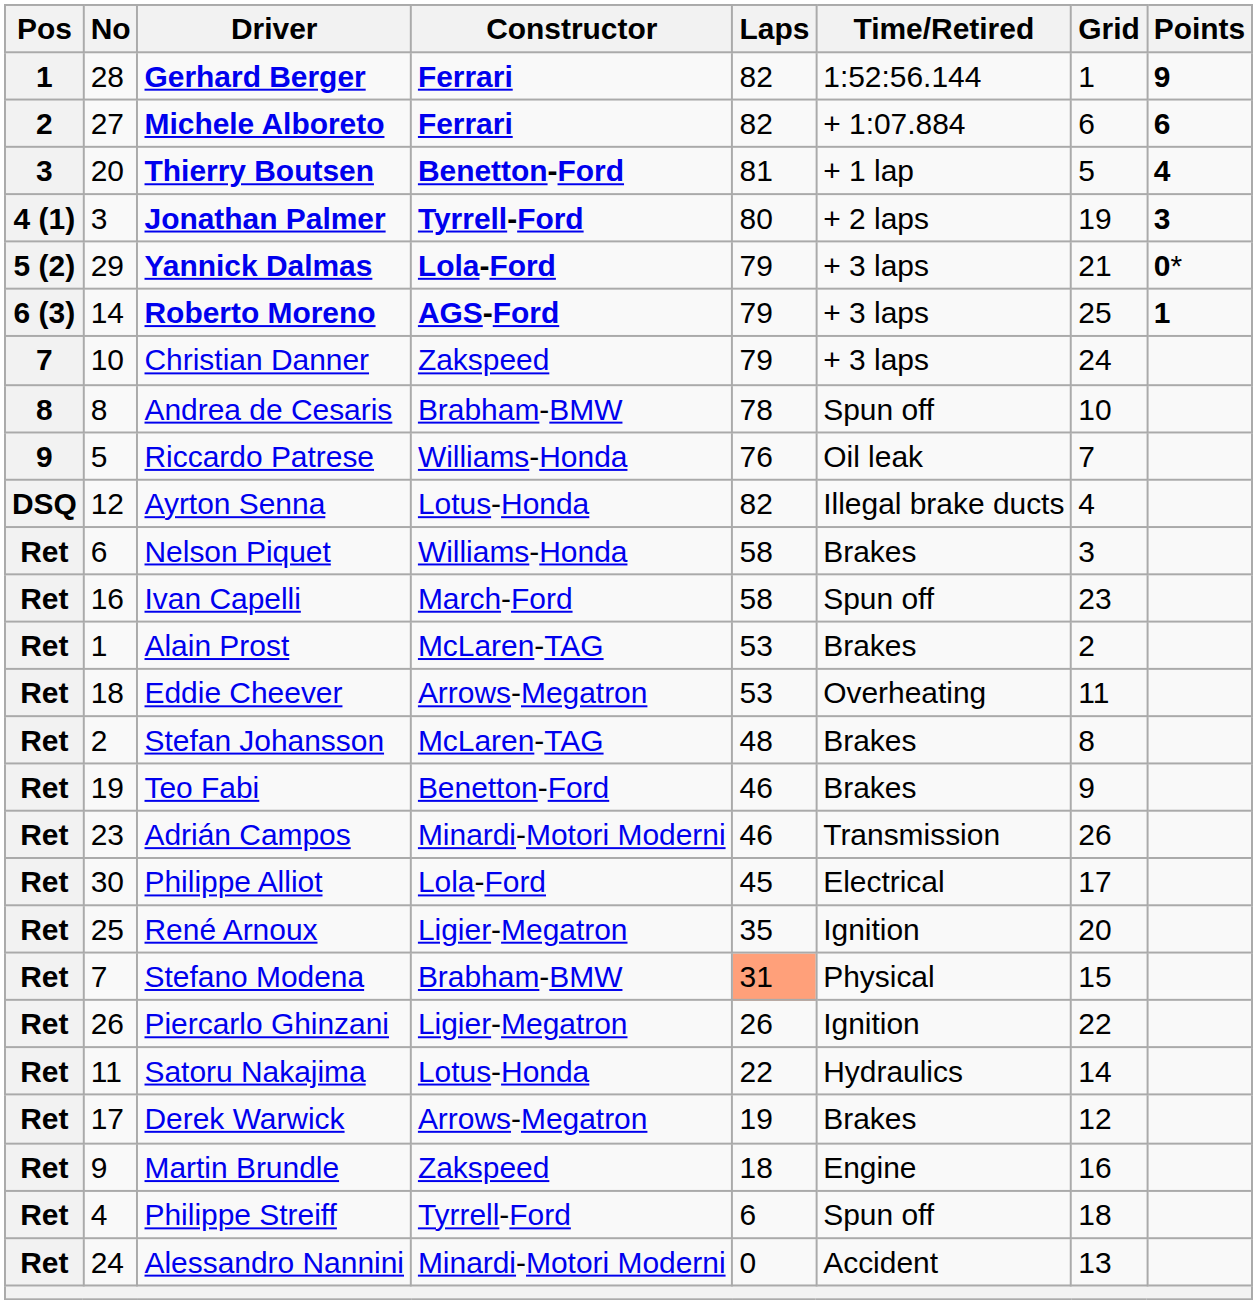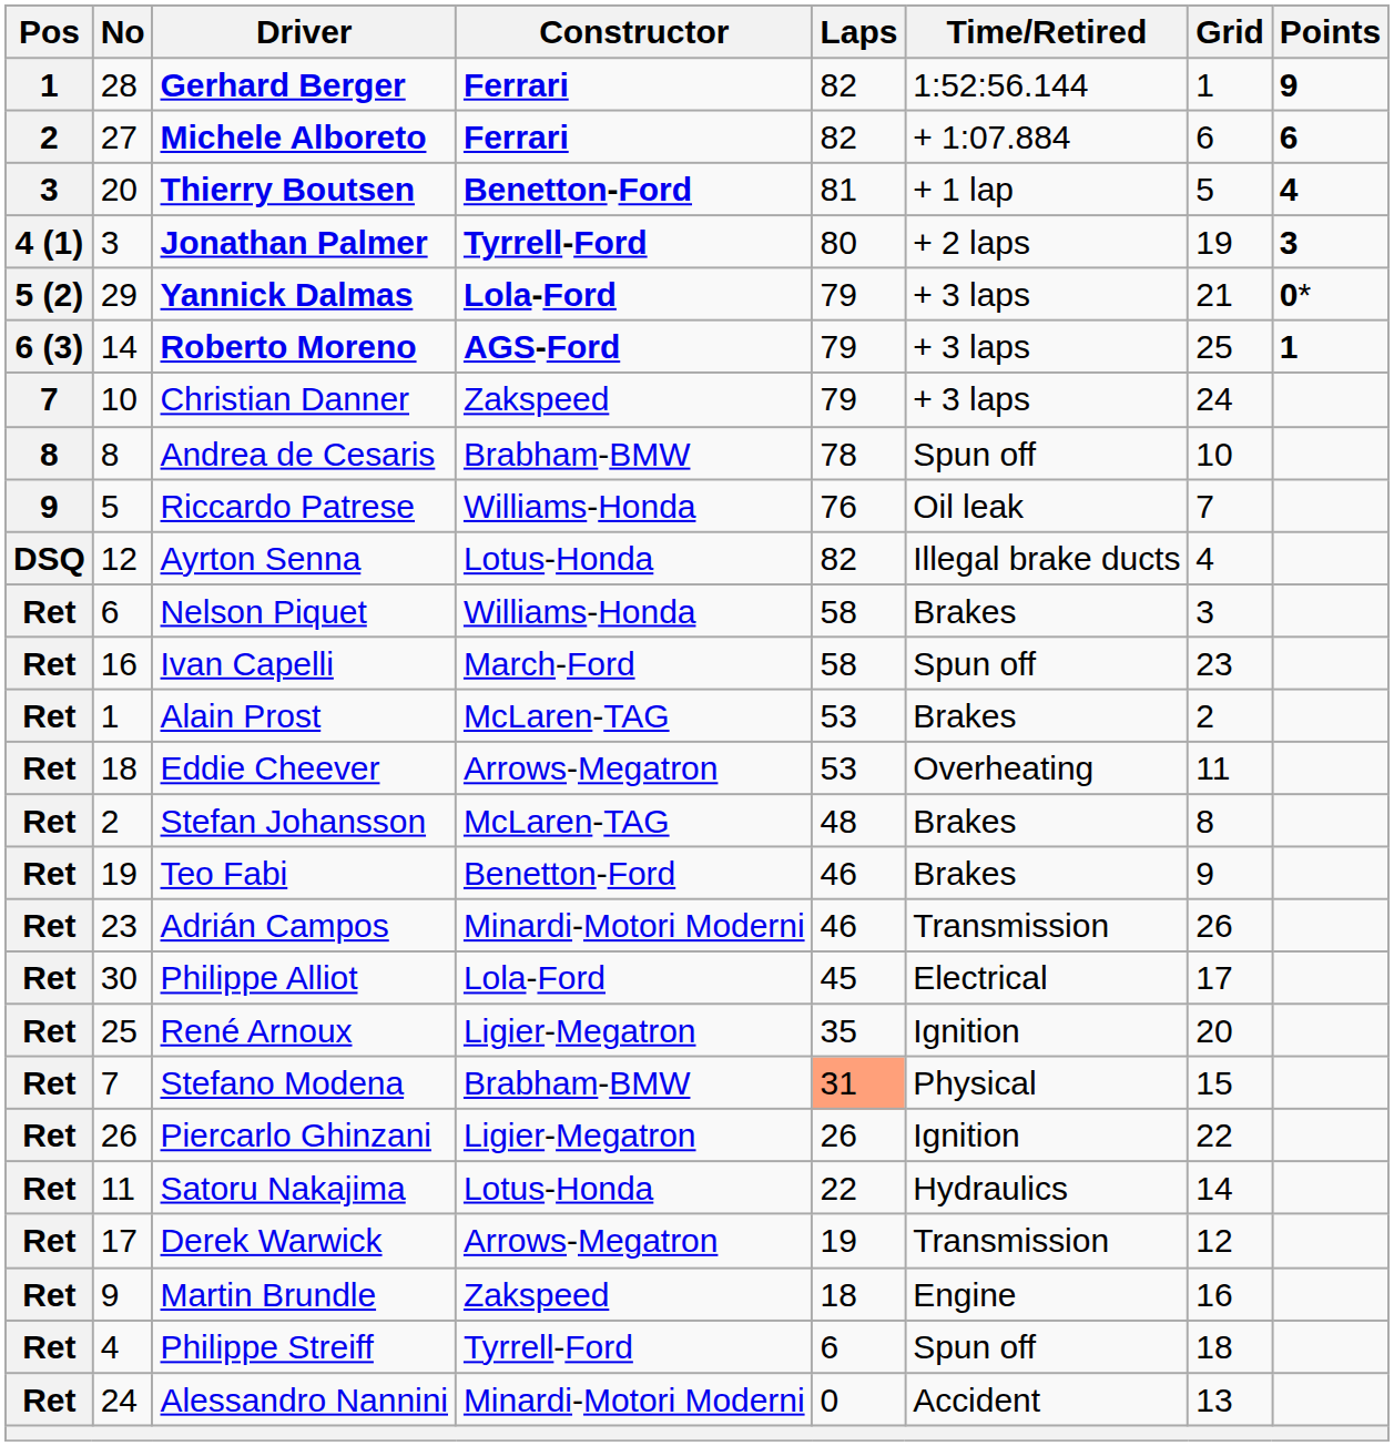Derek Warwick | Time/Retired: Brakes -> Transmission
